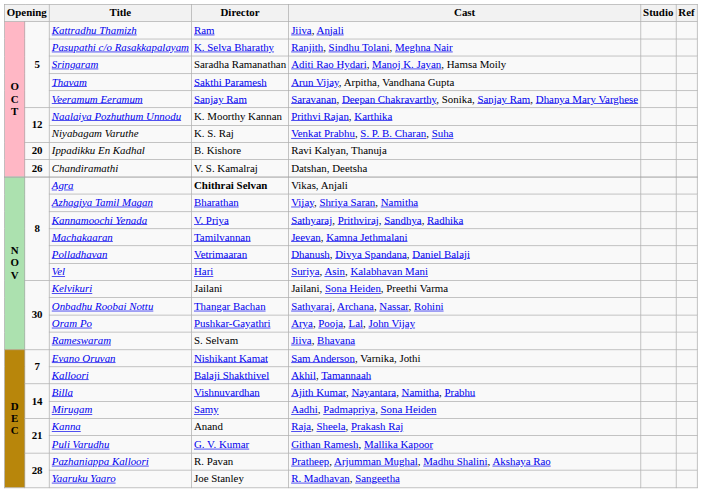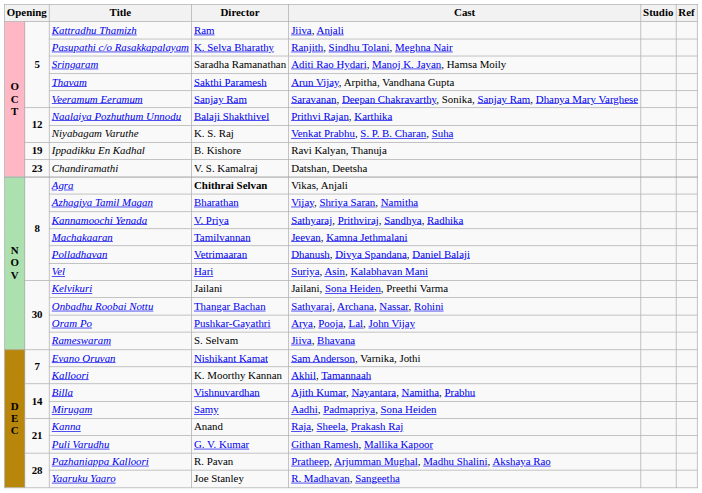Naalaiya Pozhuthum Unnodu | Director: K. Moorthy Kannan -> Balaji Shakthivel
Ippadikku En Kadhal | column 2: 20 -> 19
Chandiramathi | column 2: 26 -> 23
Kalloori | Director: Balaji Shakthivel -> K. Moorthy Kannan
